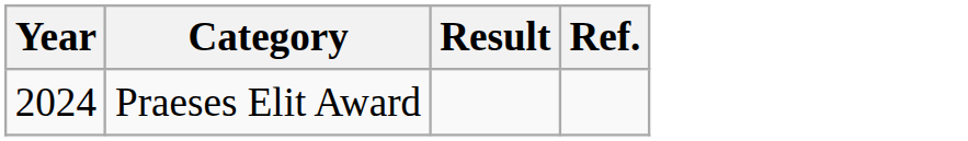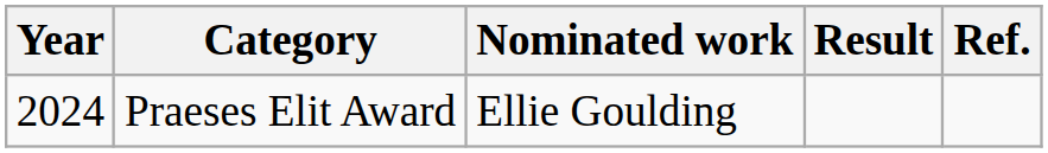+ column: Nominated work | Ellie Goulding
